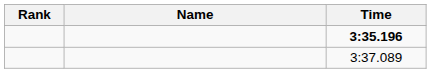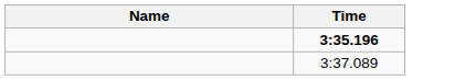- column: Rank
